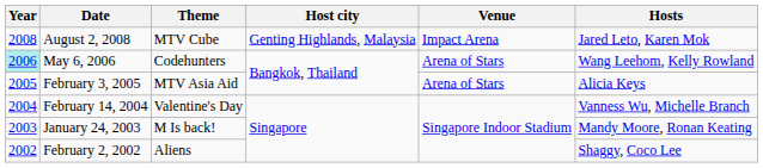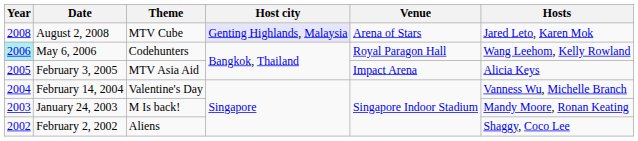August 2, 2008 | Host city: no background -> lavender background
August 2, 2008 | Venue: Impact Arena -> Arena of Stars
May 6, 2006 | Venue: Arena of Stars -> Royal Paragon Hall
February 3, 2005 | Venue: Arena of Stars -> Impact Arena
